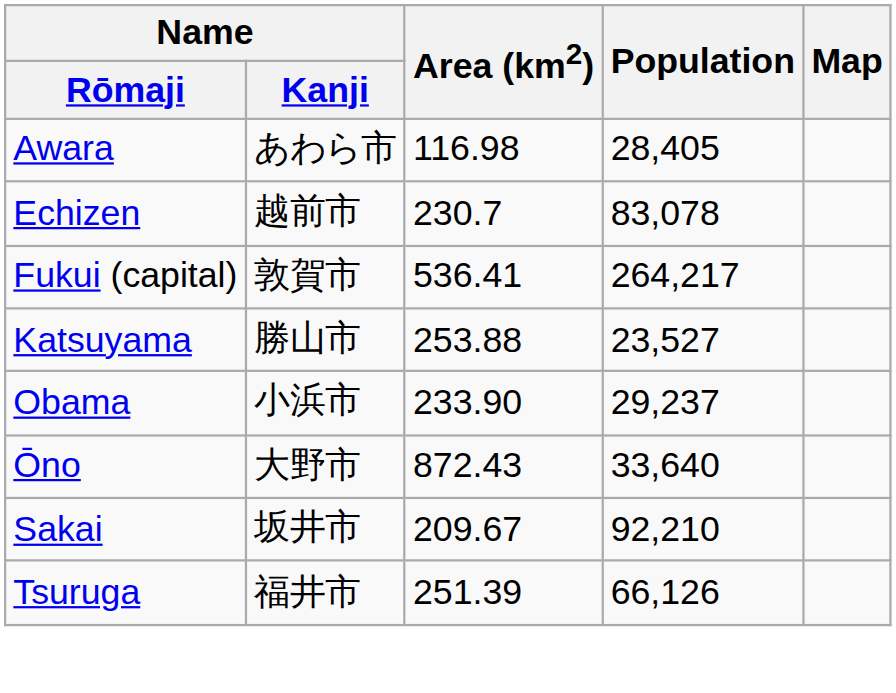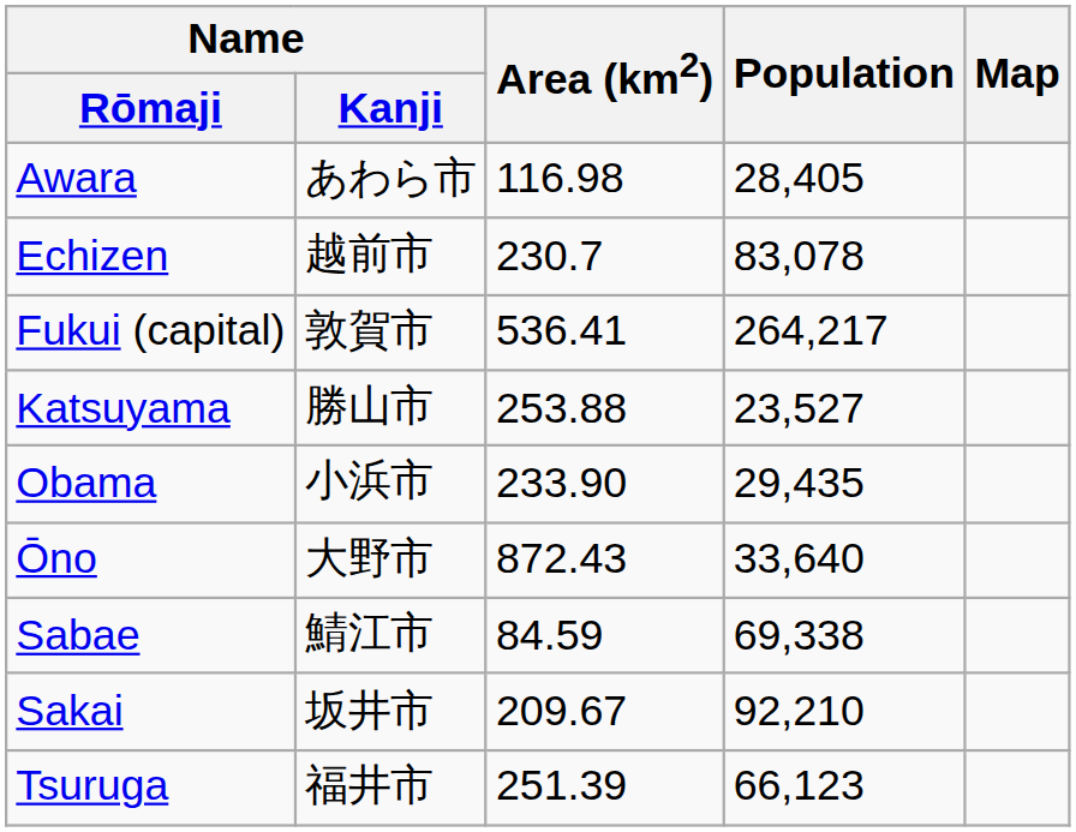Obama | Population: 29,237 -> 29,435
+ row: Sabae | 鯖江市 | 84.59 | 69,338
Tsuruga | Population: 66,126 -> 66,123
